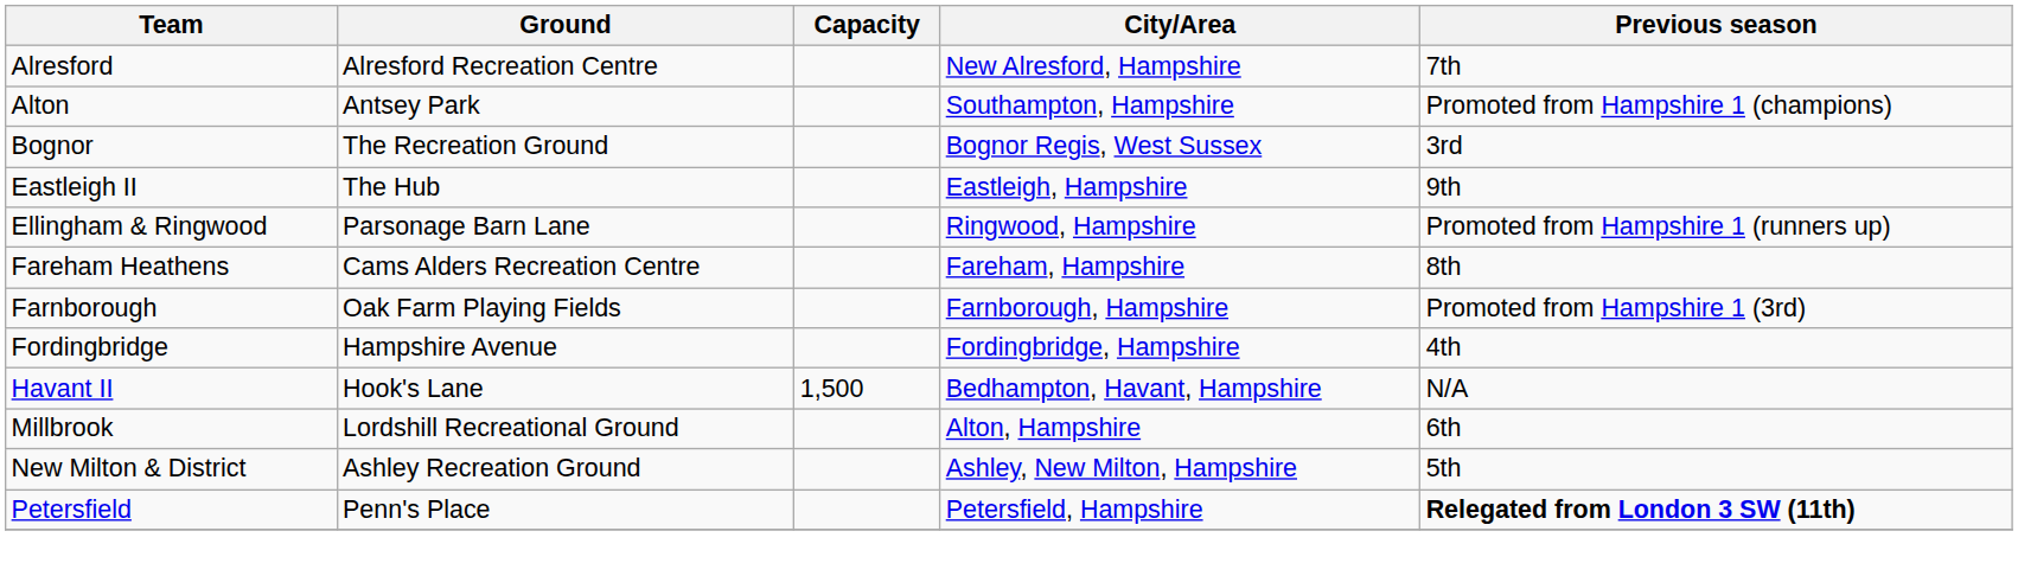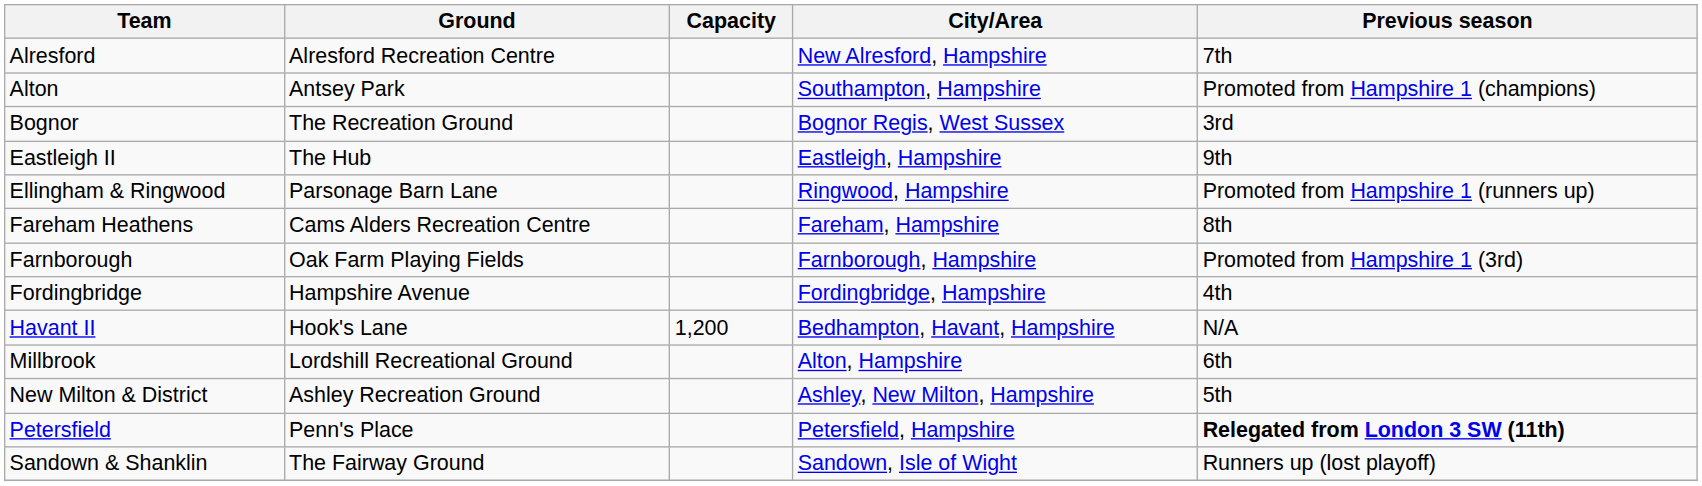Havant II | Capacity: 1,500 -> 1,200
+ row: Sandown & Shanklin | The Fairway Ground | Sandown, Isle of Wight | Runners up (lost playoff)
